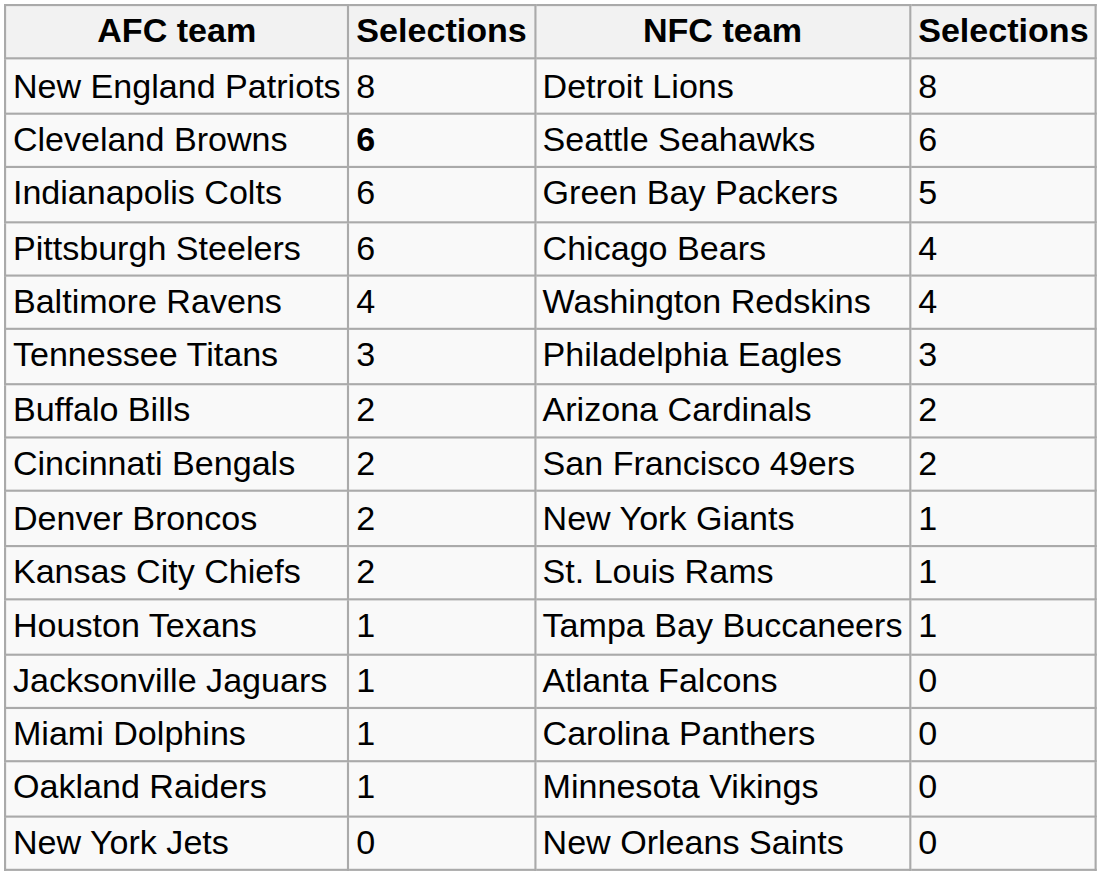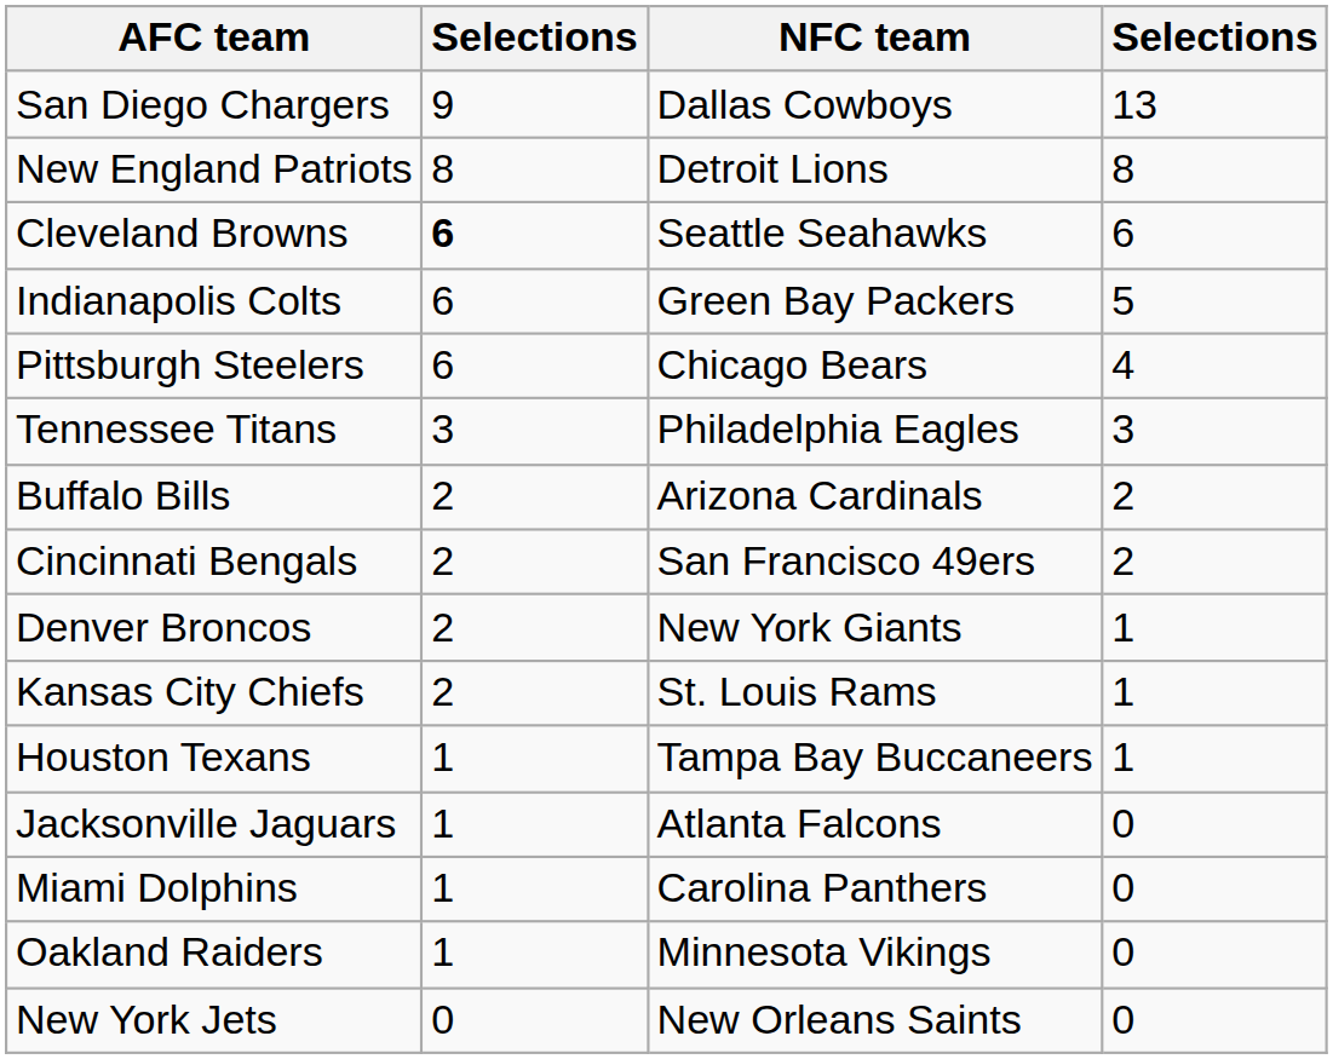+ row: San Diego Chargers | 9 | Dallas Cowboys | 13
- row: Baltimore Ravens | 4 | Washington Redskins | 4
